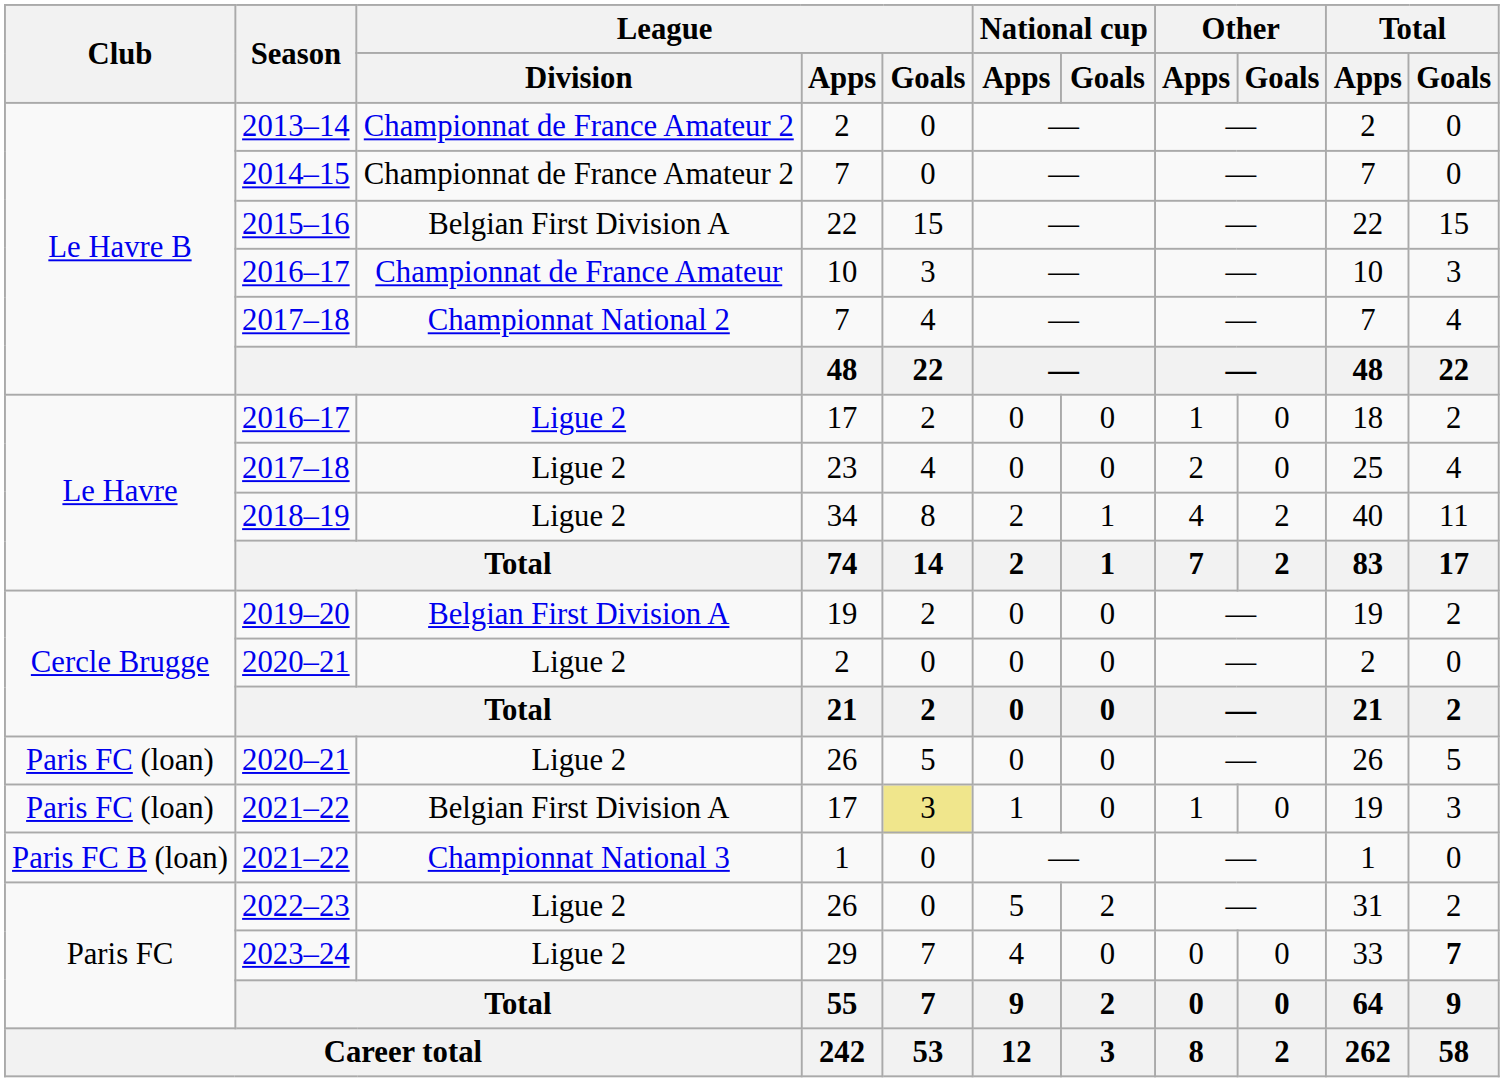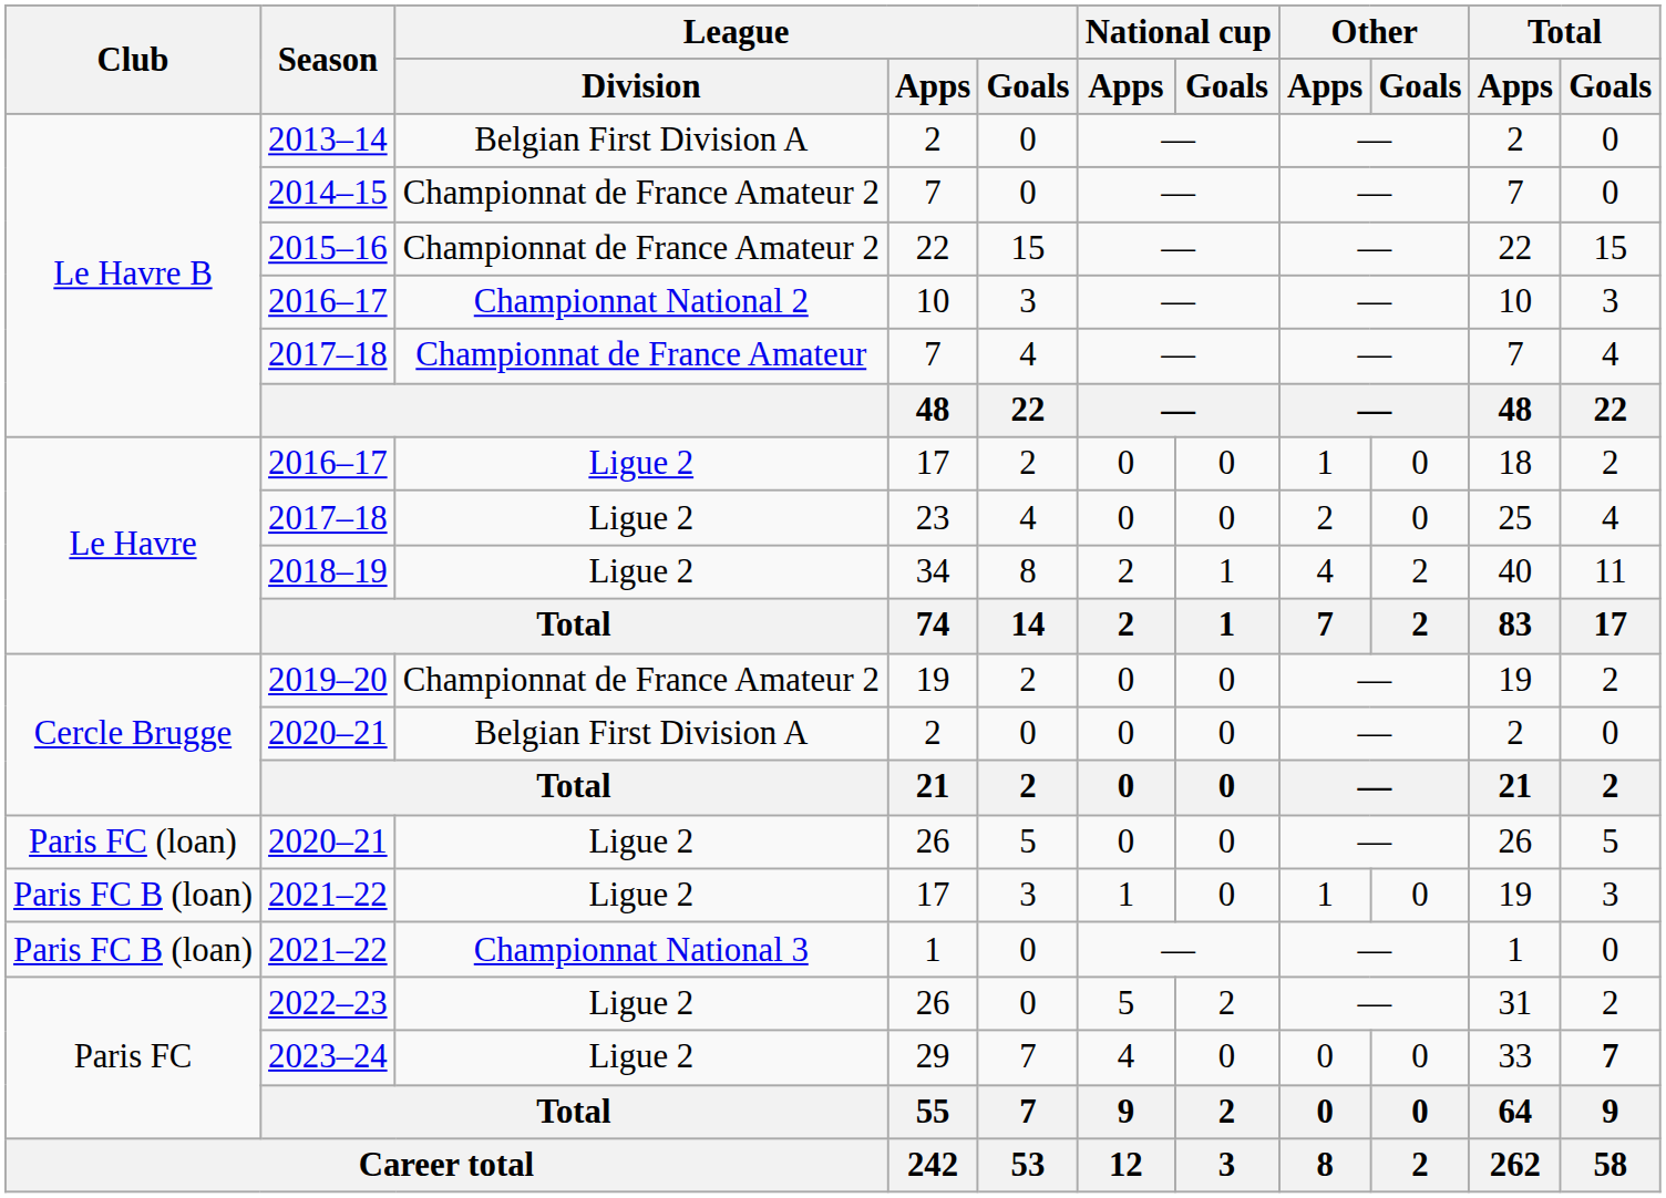2013–14 | League / Division: Championnat de France Amateur 2 -> Belgian First Division A
2015–16 | League / Division: Belgian First Division A -> Championnat de France Amateur 2
2016–17 / 10 | League / Division: Championnat de France Amateur -> Championnat National 2
2017–18 / 7 | League / Division: Championnat National 2 -> Championnat de France Amateur
2019–20 | League / Division: Belgian First Division A -> Championnat de France Amateur 2
2020–21 / 2 | League / Division: Ligue 2 -> Belgian First Division A
2021–22 / 17 | Club: Paris FC (loan) -> Paris FC B (loan)
2021–22 / 17 | League / Division: Belgian First Division A -> Ligue 2
2021–22 / 17 | League / Goals: khaki background -> no background
